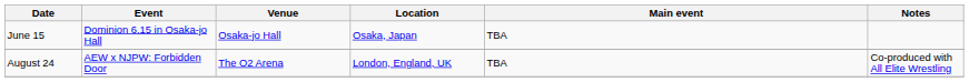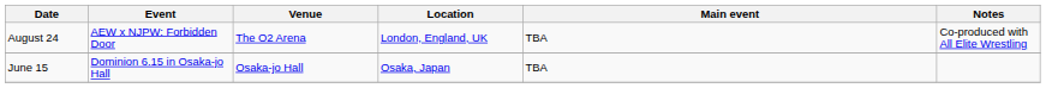rows swapped: June 15 <-> August 24
